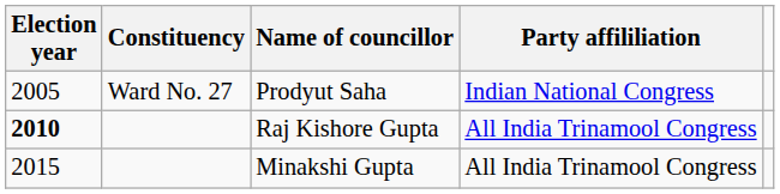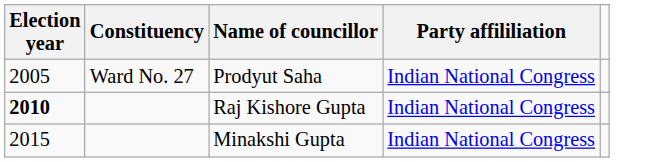Raj Kishore Gupta | Party affililiation: All India Trinamool Congress -> Indian National Congress
Minakshi Gupta | Party affililiation: All India Trinamool Congress -> Indian National Congress
